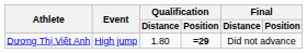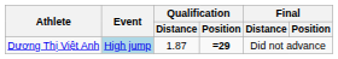Dương Thị Việt Anh | Event: no background -> lightblue background
Dương Thị Việt Anh | Qualification / Distance: 1.80 -> 1.87
